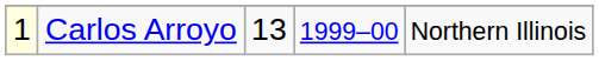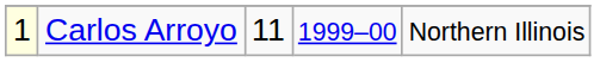Carlos Arroyo | column 3: 13 -> 11
